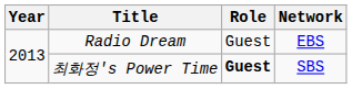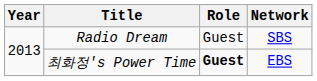Radio Dream | Network: EBS -> SBS
최화정's Power Time | Network: SBS -> EBS
